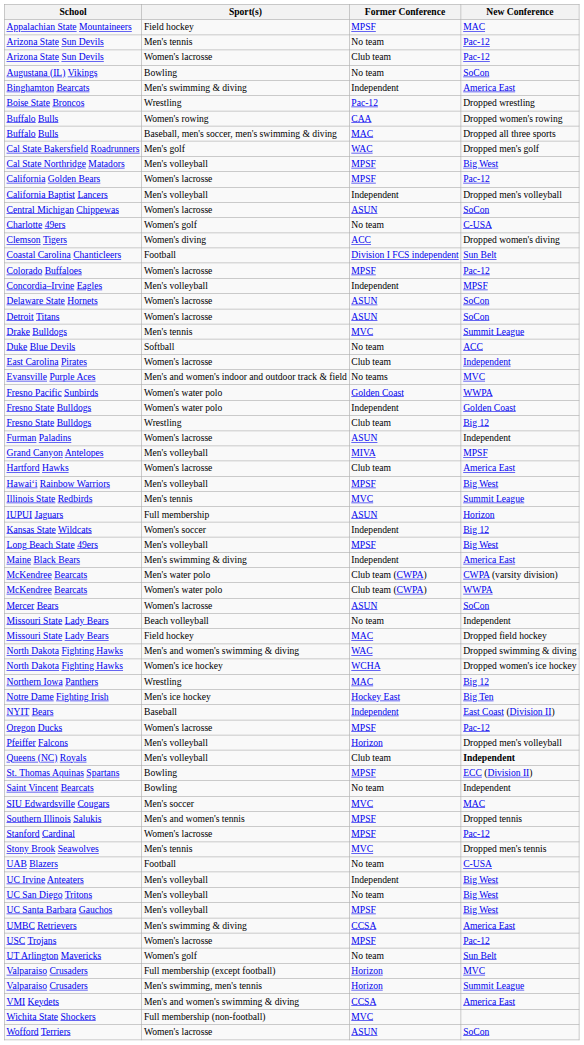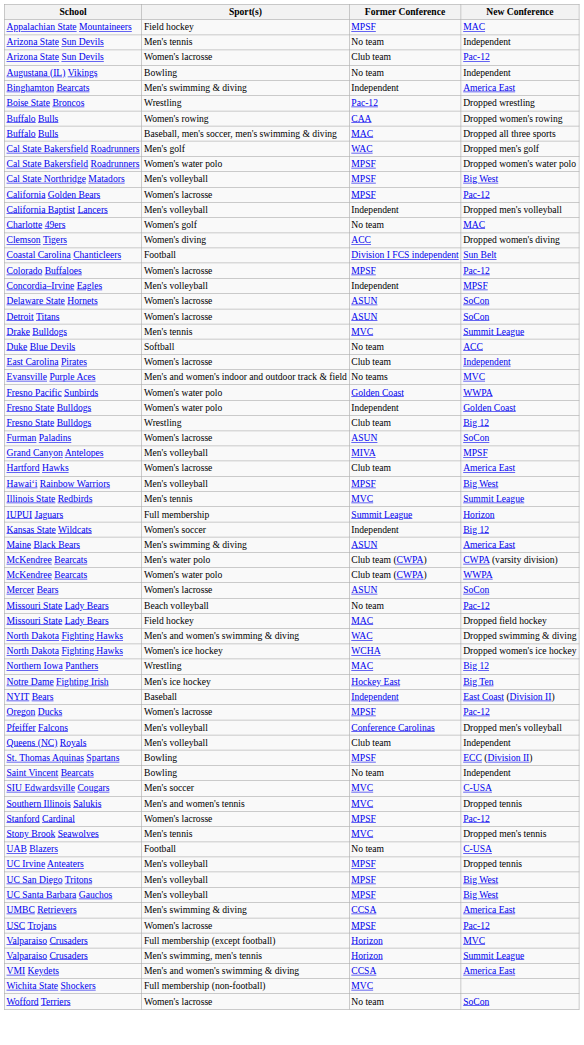Arizona State Sun Devils / Men's tennis | New Conference: Pac-12 -> Independent
Augustana (IL) Vikings | New Conference: SoCon -> Independent
+ row: Cal State Bakersfield Roadrunners | Women's water polo | MPSF | Dropped women's water polo
- row: Central Michigan Chippewas | Women's lacrosse | ASUN | SoCon
Charlotte 49ers | New Conference: C-USA -> MAC
Furman Paladins | New Conference: Independent -> SoCon
IUPUI Jaguars | Former Conference: ASUN -> Summit League
- row: Long Beach State 49ers | Men's volleyball | MPSF | Big West
Maine Black Bears | Former Conference: Independent -> ASUN
Missouri State Lady Bears / Beach volleyball | New Conference: Independent -> Pac-12
Pfeiffer Falcons | Former Conference: Horizon -> Conference Carolinas
Queens (NC) Royals | New Conference: bold -> normal
SIU Edwardsville Cougars | New Conference: MAC -> C-USA
Southern Illinois Salukis | Former Conference: MPSF -> MVC
UC Irvine Anteaters | Former Conference: Independent -> MPSF
UC Irvine Anteaters | New Conference: Big West -> Dropped tennis
UC San Diego Tritons | Former Conference: No team -> MPSF
- row: UT Arlington Mavericks | Women's golf | No team | Sun Belt
Wofford Terriers | Former Conference: ASUN -> No team
